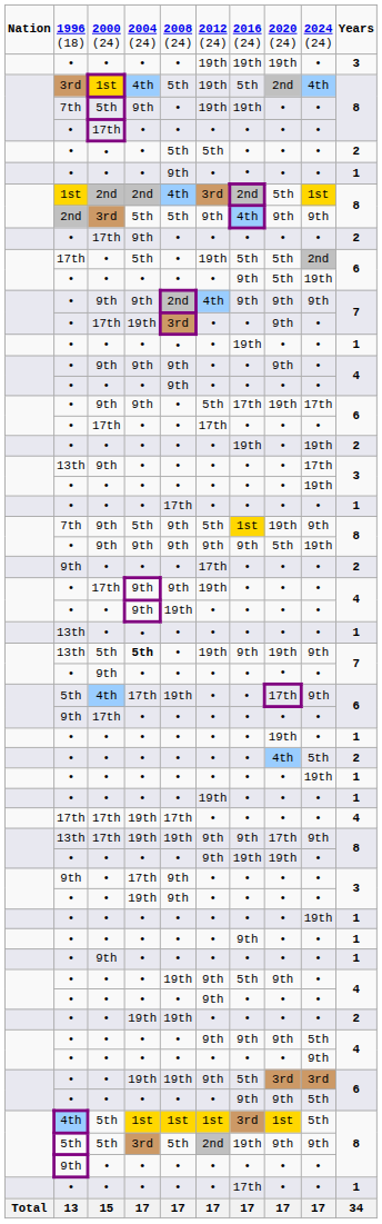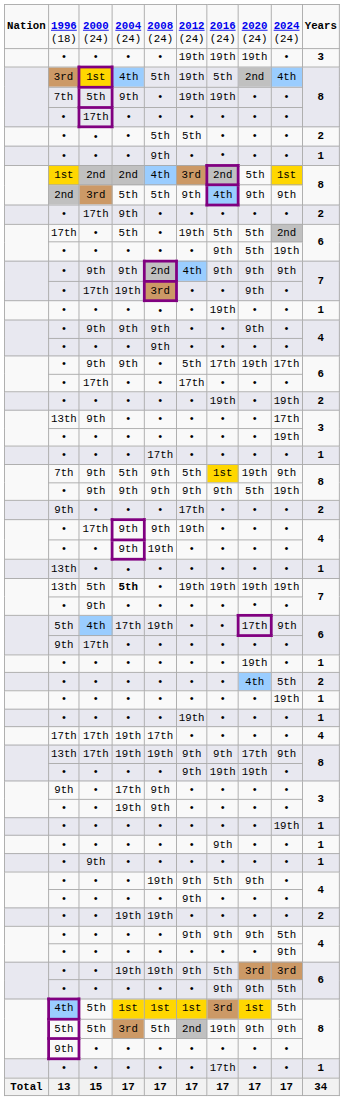13th / 5th | column 7: 9th -> 19th
13th / 5th | column 9: 9th -> 19th
